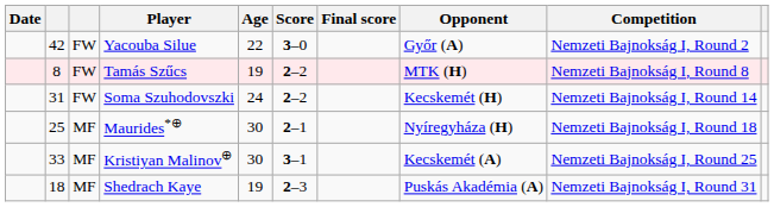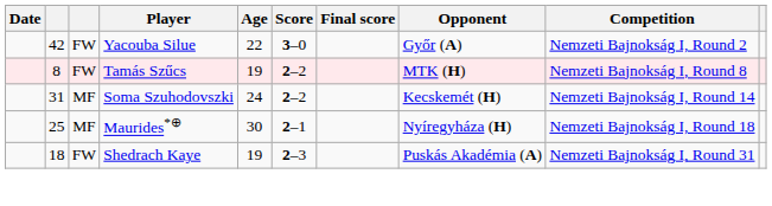Soma Szuhodovszki | column 3: FW -> MF
- row: 33 | MF | Kristiyan Malinov⊕ | 30 | 3–1 | Kecskemét (A) | Nemzeti Bajnokság I, Round 25
Shedrach Kaye | column 3: MF -> FW
